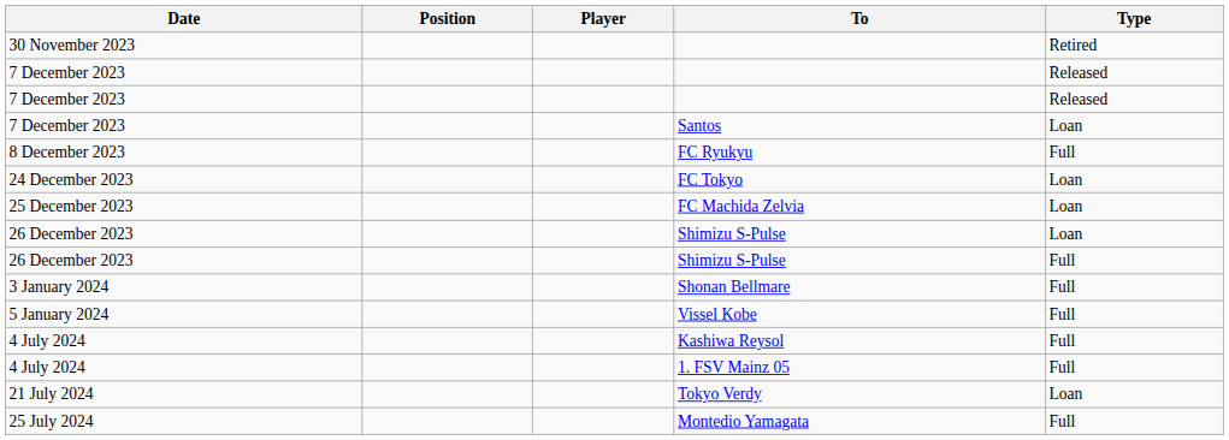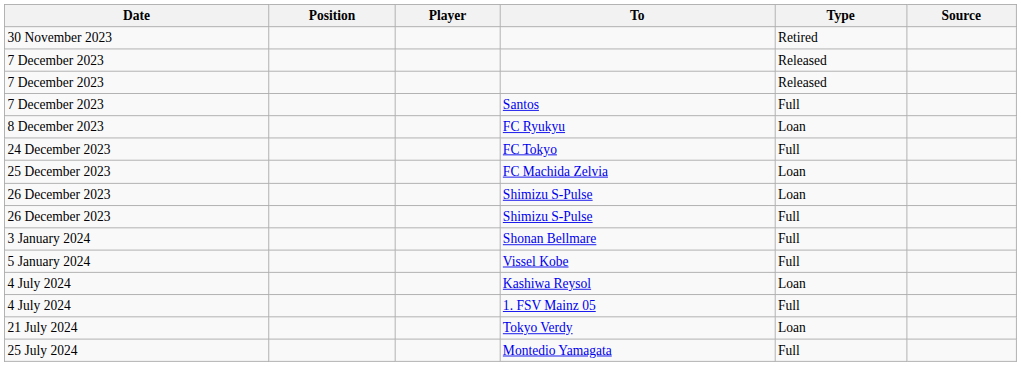+ column: Source
Santos | Type: Loan -> Full
FC Ryukyu | Type: Full -> Loan
FC Tokyo | Type: Loan -> Full
Kashiwa Reysol | Type: Full -> Loan
